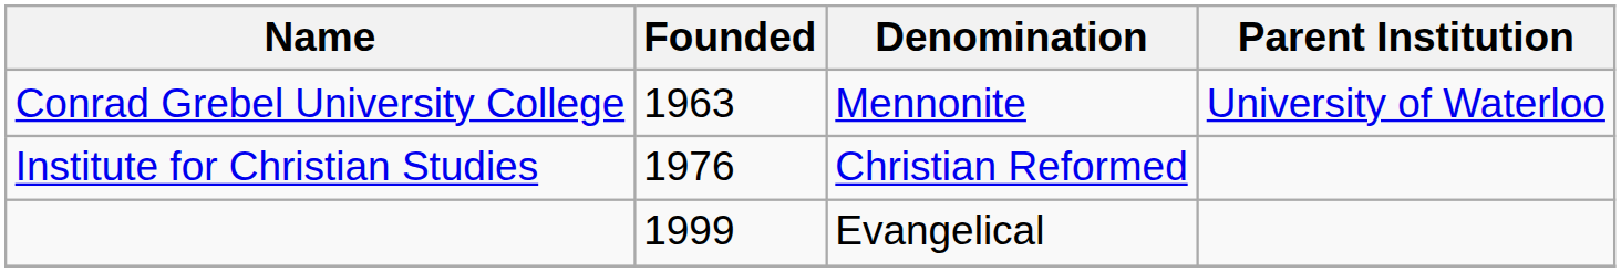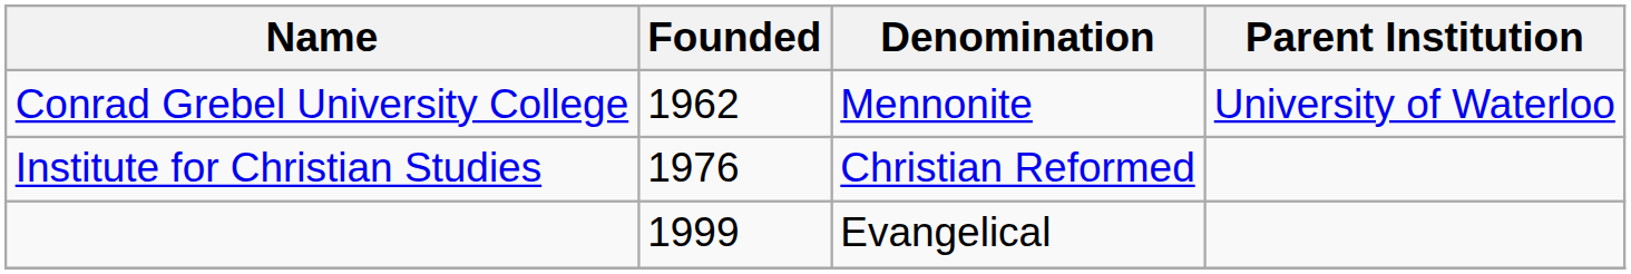Conrad Grebel University College | Founded: 1963 -> 1962
